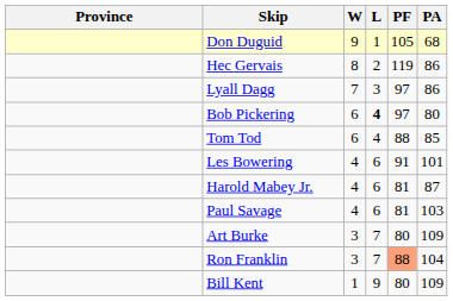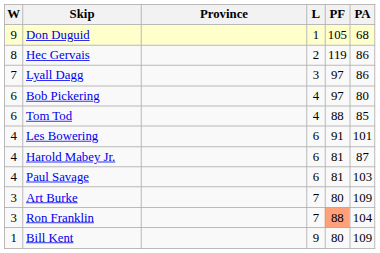columns swapped: Province <-> W
Bob Pickering | L: bold -> normal
